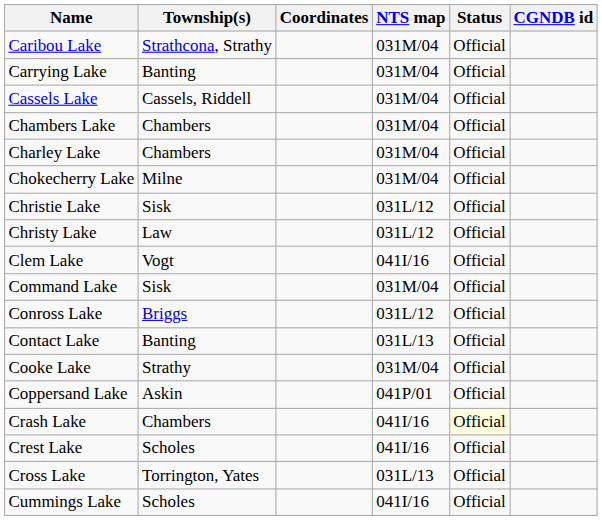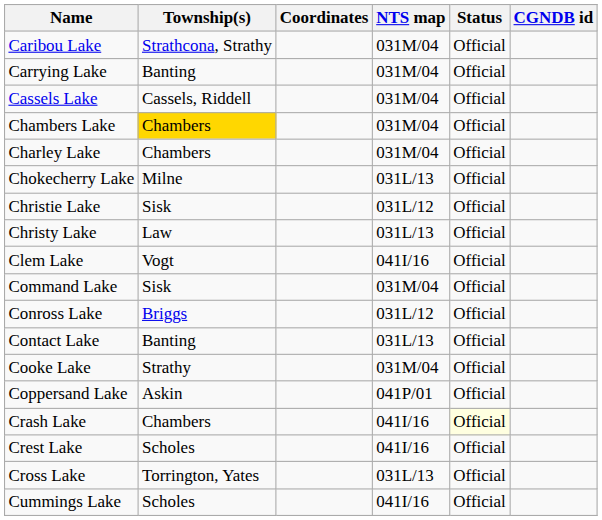Chambers Lake | Township(s): no background -> gold background
Chokecherry Lake | NTS map: 031M/04 -> 031L/13
Christy Lake | NTS map: 031L/12 -> 031L/13
